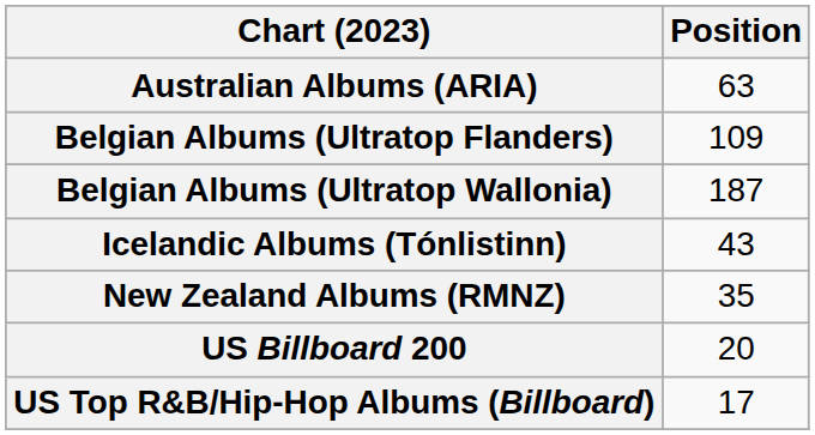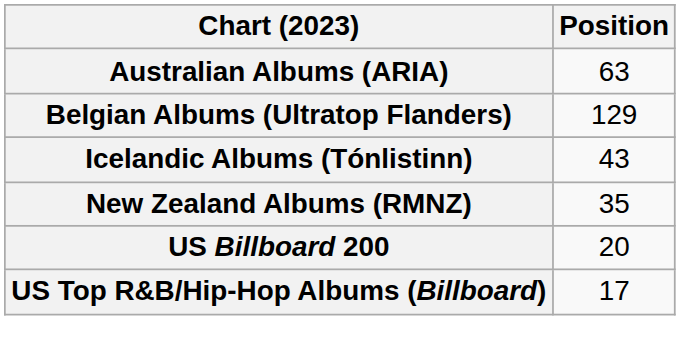Belgian Albums (Ultratop Flanders) | Position: 109 -> 129
- row: Belgian Albums (Ultratop Wallonia) | 187
